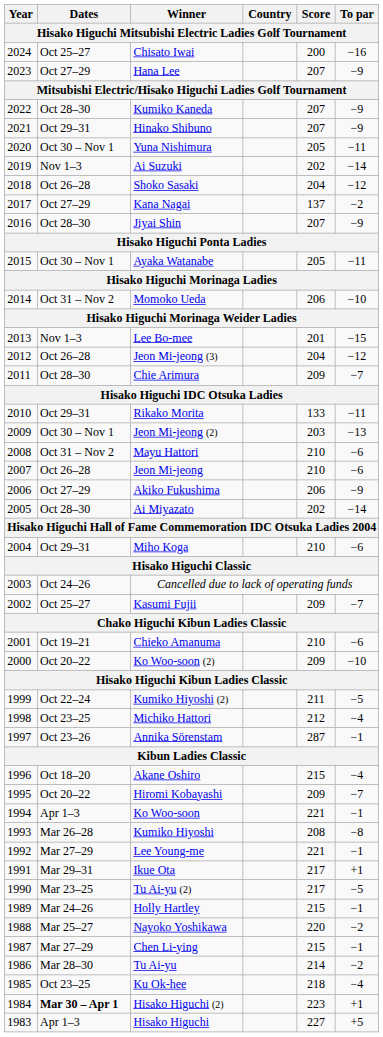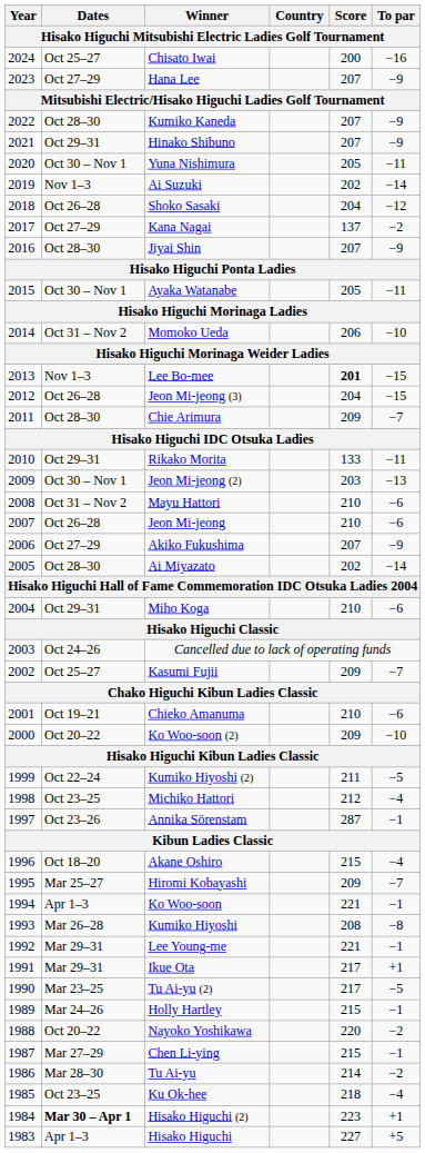Lee Bo-mee | Score: normal -> bold
Jeon Mi-jeong (3) | To par: −12 -> −15
Akiko Fukushima | Score: 206 -> 207
Hiromi Kobayashi | Dates: Oct 20–22 -> Mar 25–27
Lee Young-me | Dates: Mar 27–29 -> Mar 29–31
Nayoko Yoshikawa | Dates: Mar 25–27 -> Oct 20–22
